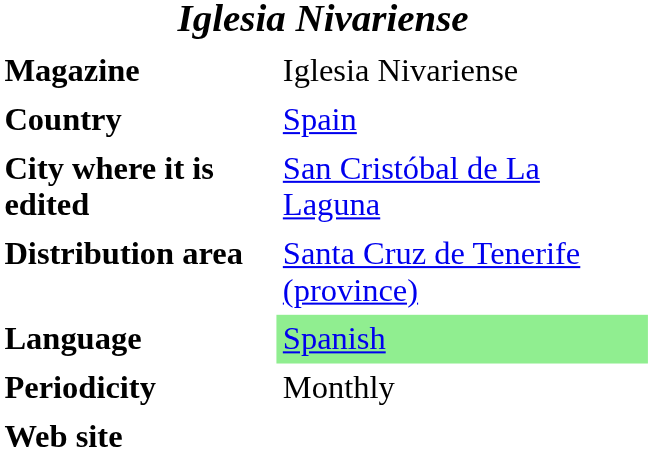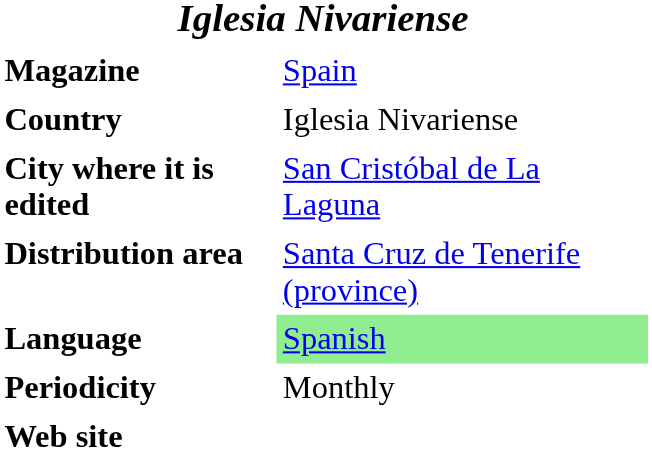Magazine | column 2: Iglesia Nivariense -> Spain
Country | column 2: Spain -> Iglesia Nivariense
